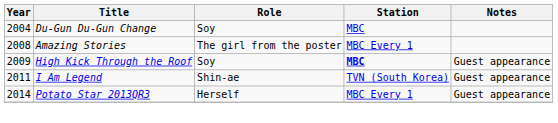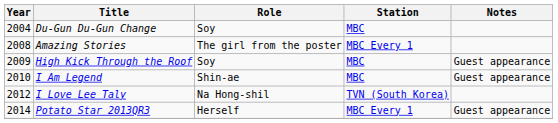High Kick Through the Roof | Station: bold -> normal
I Am Legend | Year: 2011 -> 2010
I Am Legend | Station: TVN (South Korea) -> MBC
+ row: 2012 | I Love Lee Taly | Na Hong-shil | TVN (South Korea)
